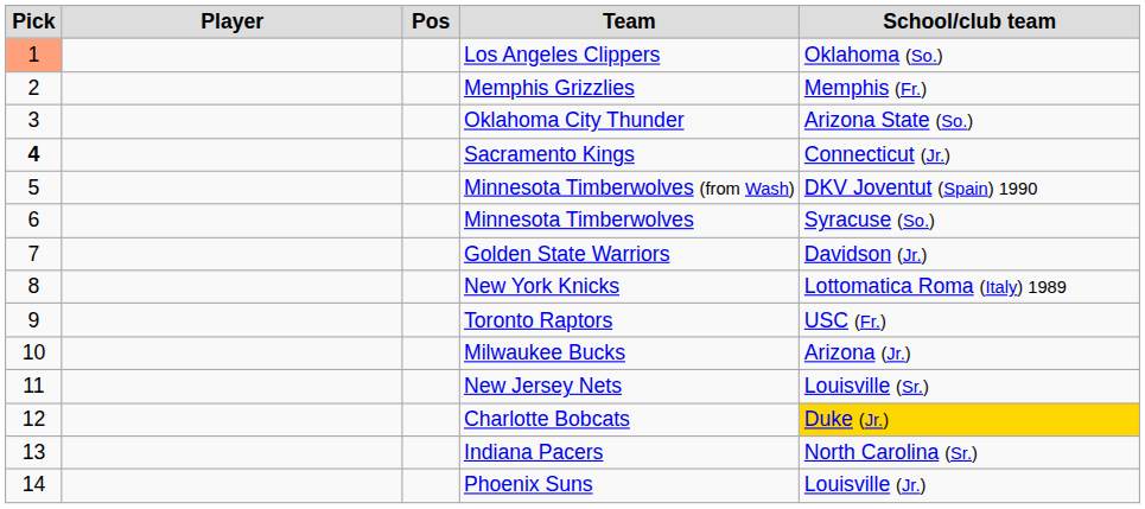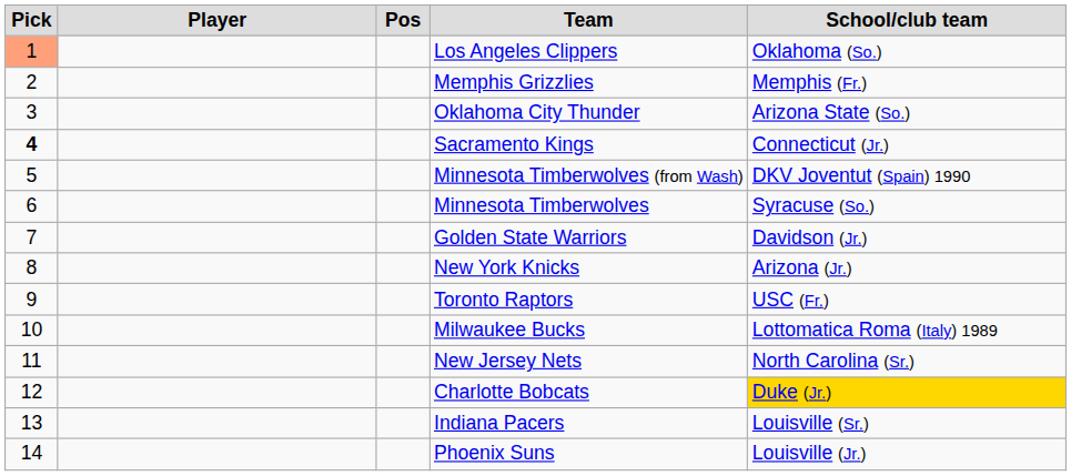New York Knicks | School/club team: Lottomatica Roma (Italy) 1989 -> Arizona (Jr.)
Milwaukee Bucks | School/club team: Arizona (Jr.) -> Lottomatica Roma (Italy) 1989
New Jersey Nets | School/club team: Louisville (Sr.) -> North Carolina (Sr.)
Indiana Pacers | School/club team: North Carolina (Sr.) -> Louisville (Sr.)
